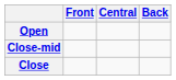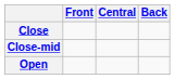rows swapped: Close <-> Open
